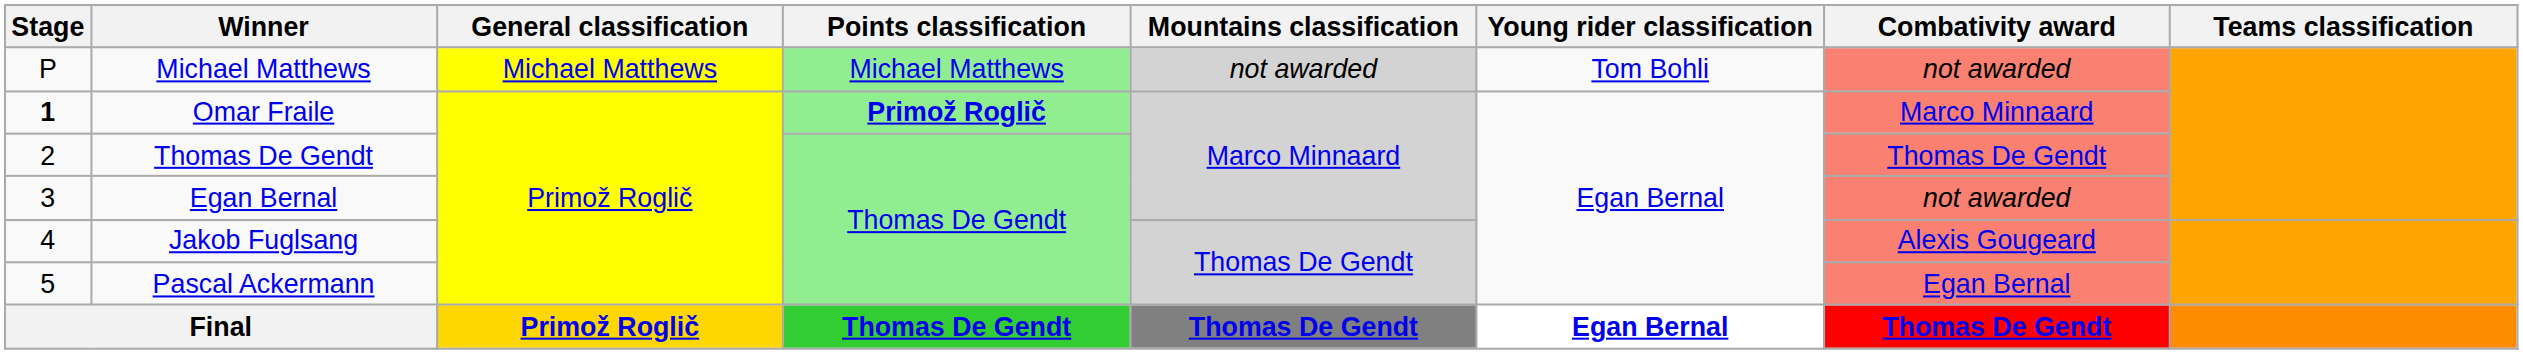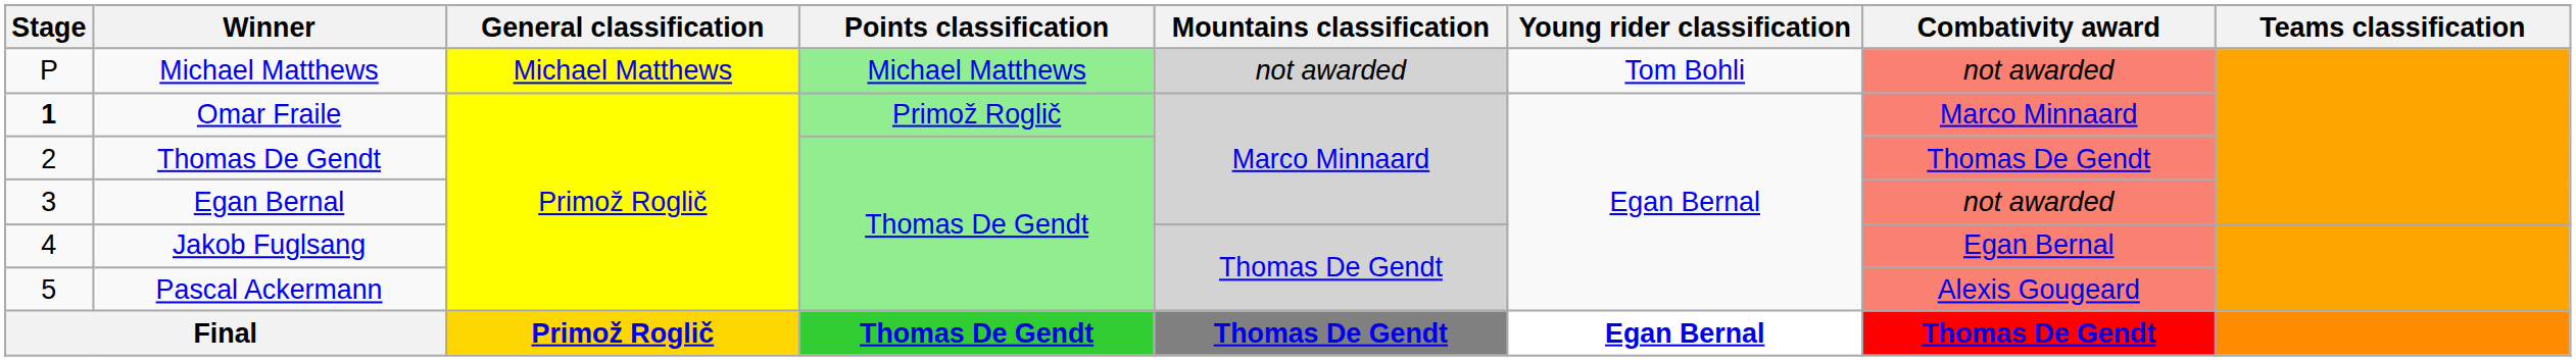Omar Fraile | Points classification: bold -> normal
Jakob Fuglsang | Combativity award: Alexis Gougeard -> Egan Bernal
Pascal Ackermann | Combativity award: Egan Bernal -> Alexis Gougeard
